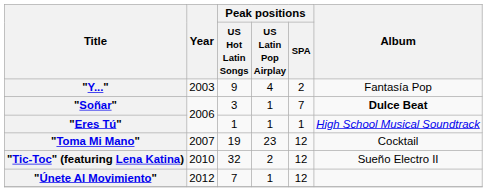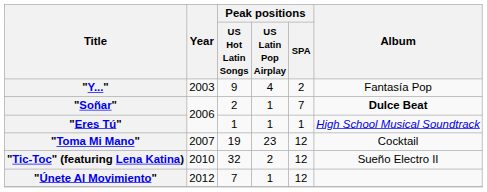"Soñar" | Peak positions / US Hot Latin Songs: 3 -> 2
